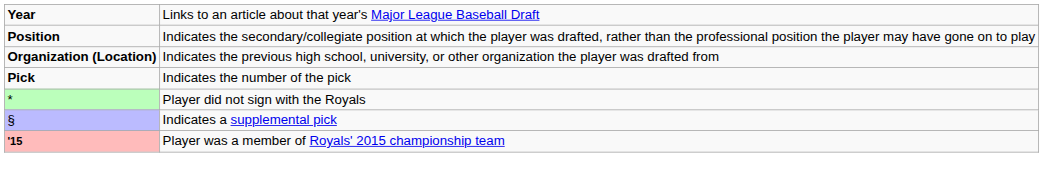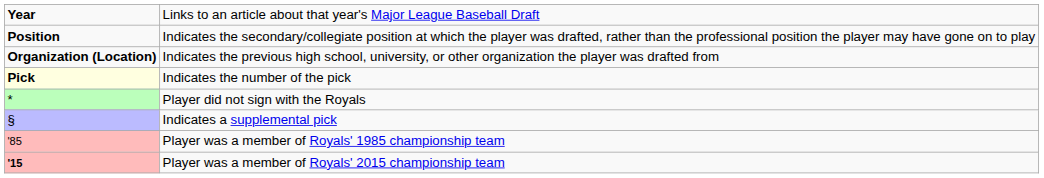Indicates the number of the pick | column 1: no background -> lightyellow background
+ row: '85 | Player was a member of Royals' 1985 championship team
